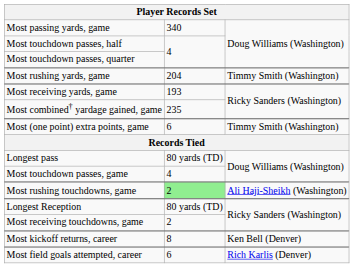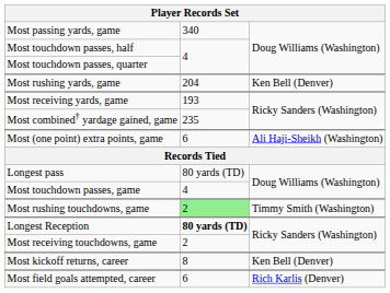Most rushing yards, game | column 3: Timmy Smith (Washington) -> Ken Bell (Denver)
Most (one point) extra points, game | column 3: Timmy Smith (Washington) -> Ali Haji-Sheikh (Washington)
Most rushing touchdowns, game | column 3: Ali Haji-Sheikh (Washington) -> Timmy Smith (Washington)
Longest Reception | column 2: normal -> bold
